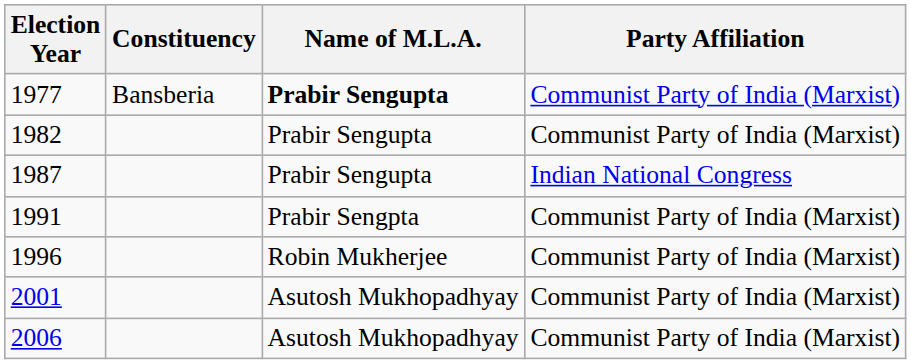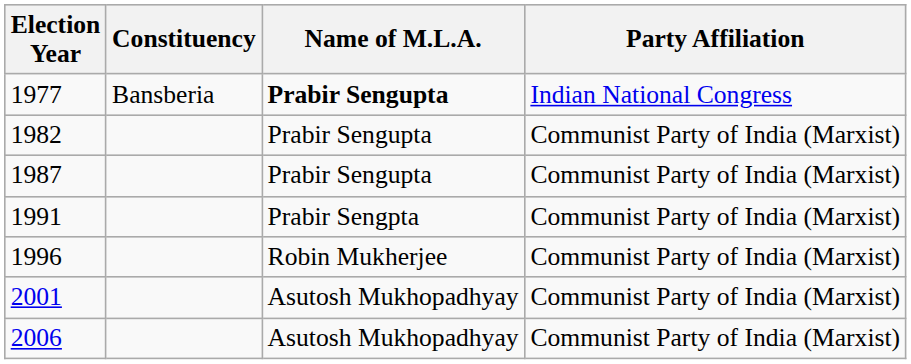1977 | Party Affiliation: Communist Party of India (Marxist) -> Indian National Congress
1987 | Party Affiliation: Indian National Congress -> Communist Party of India (Marxist)
